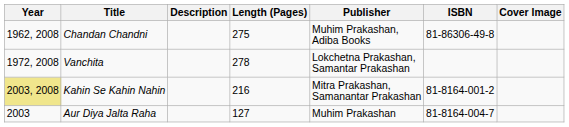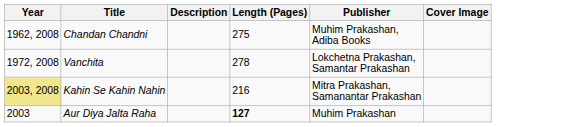- column: ISBN | 81-86306-49-8 | 81-8164-001-2 | 81-8164-004-7
Aur Diya Jalta Raha | Length (Pages): normal -> bold
